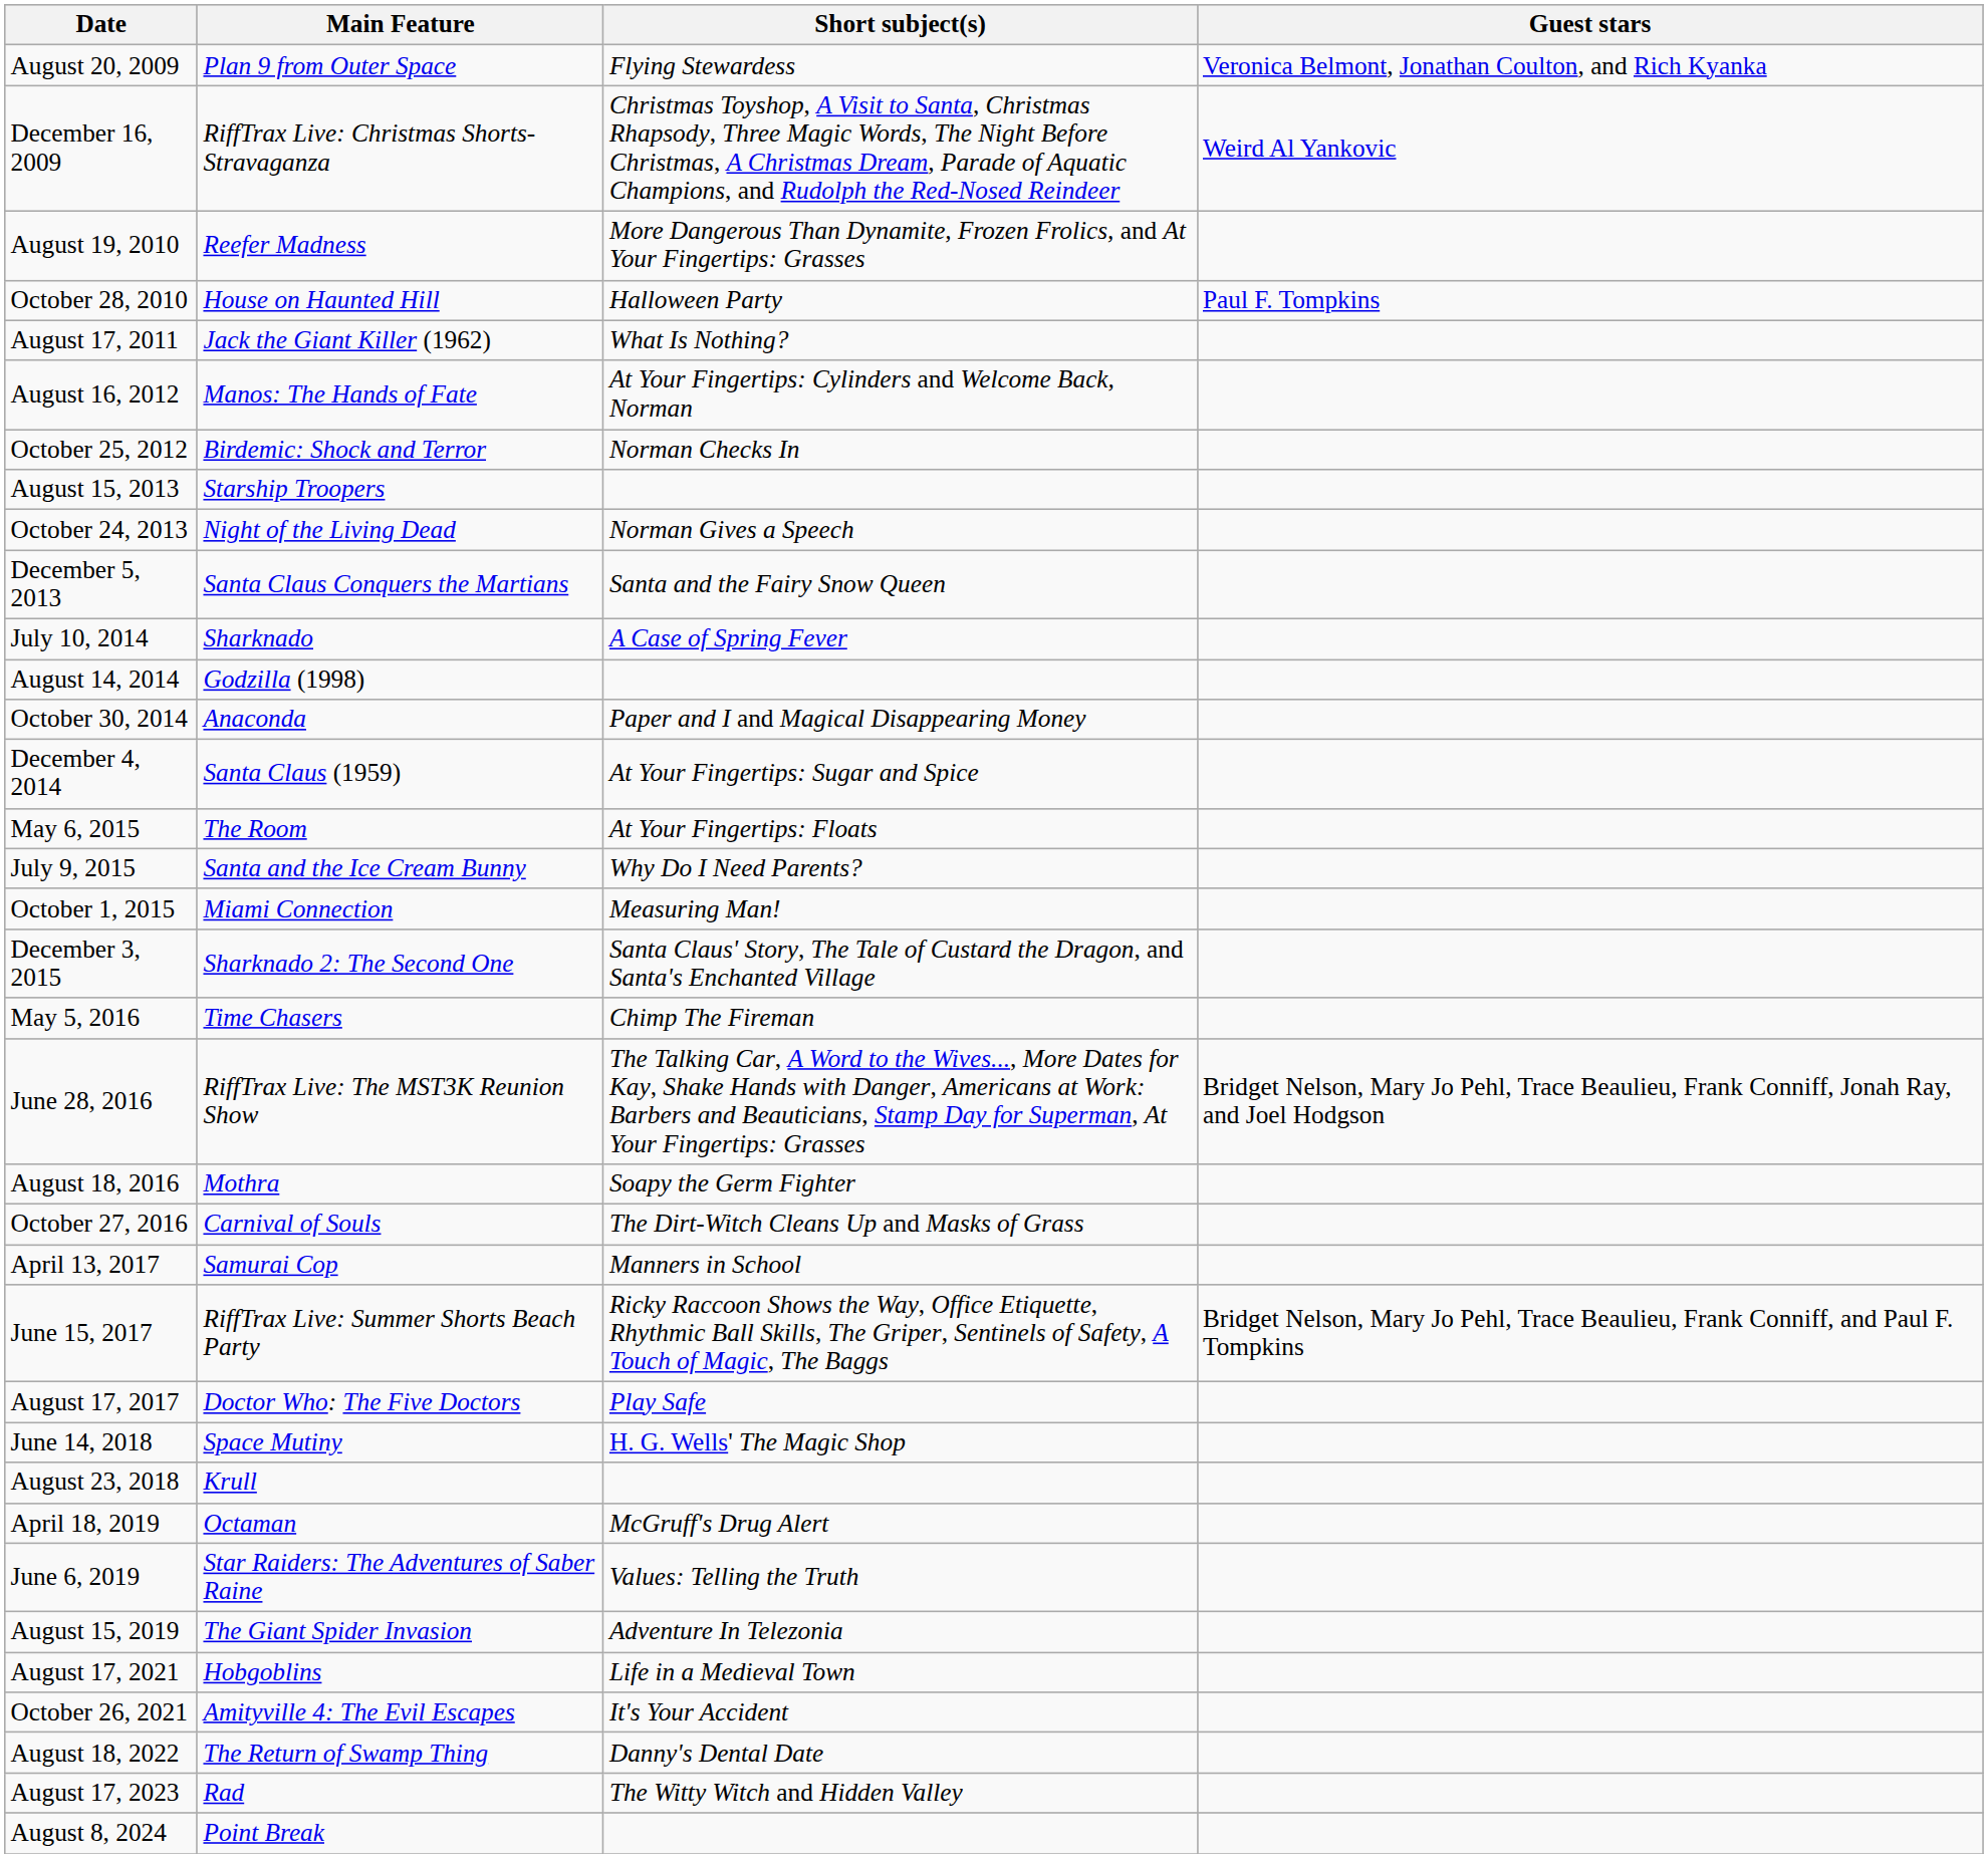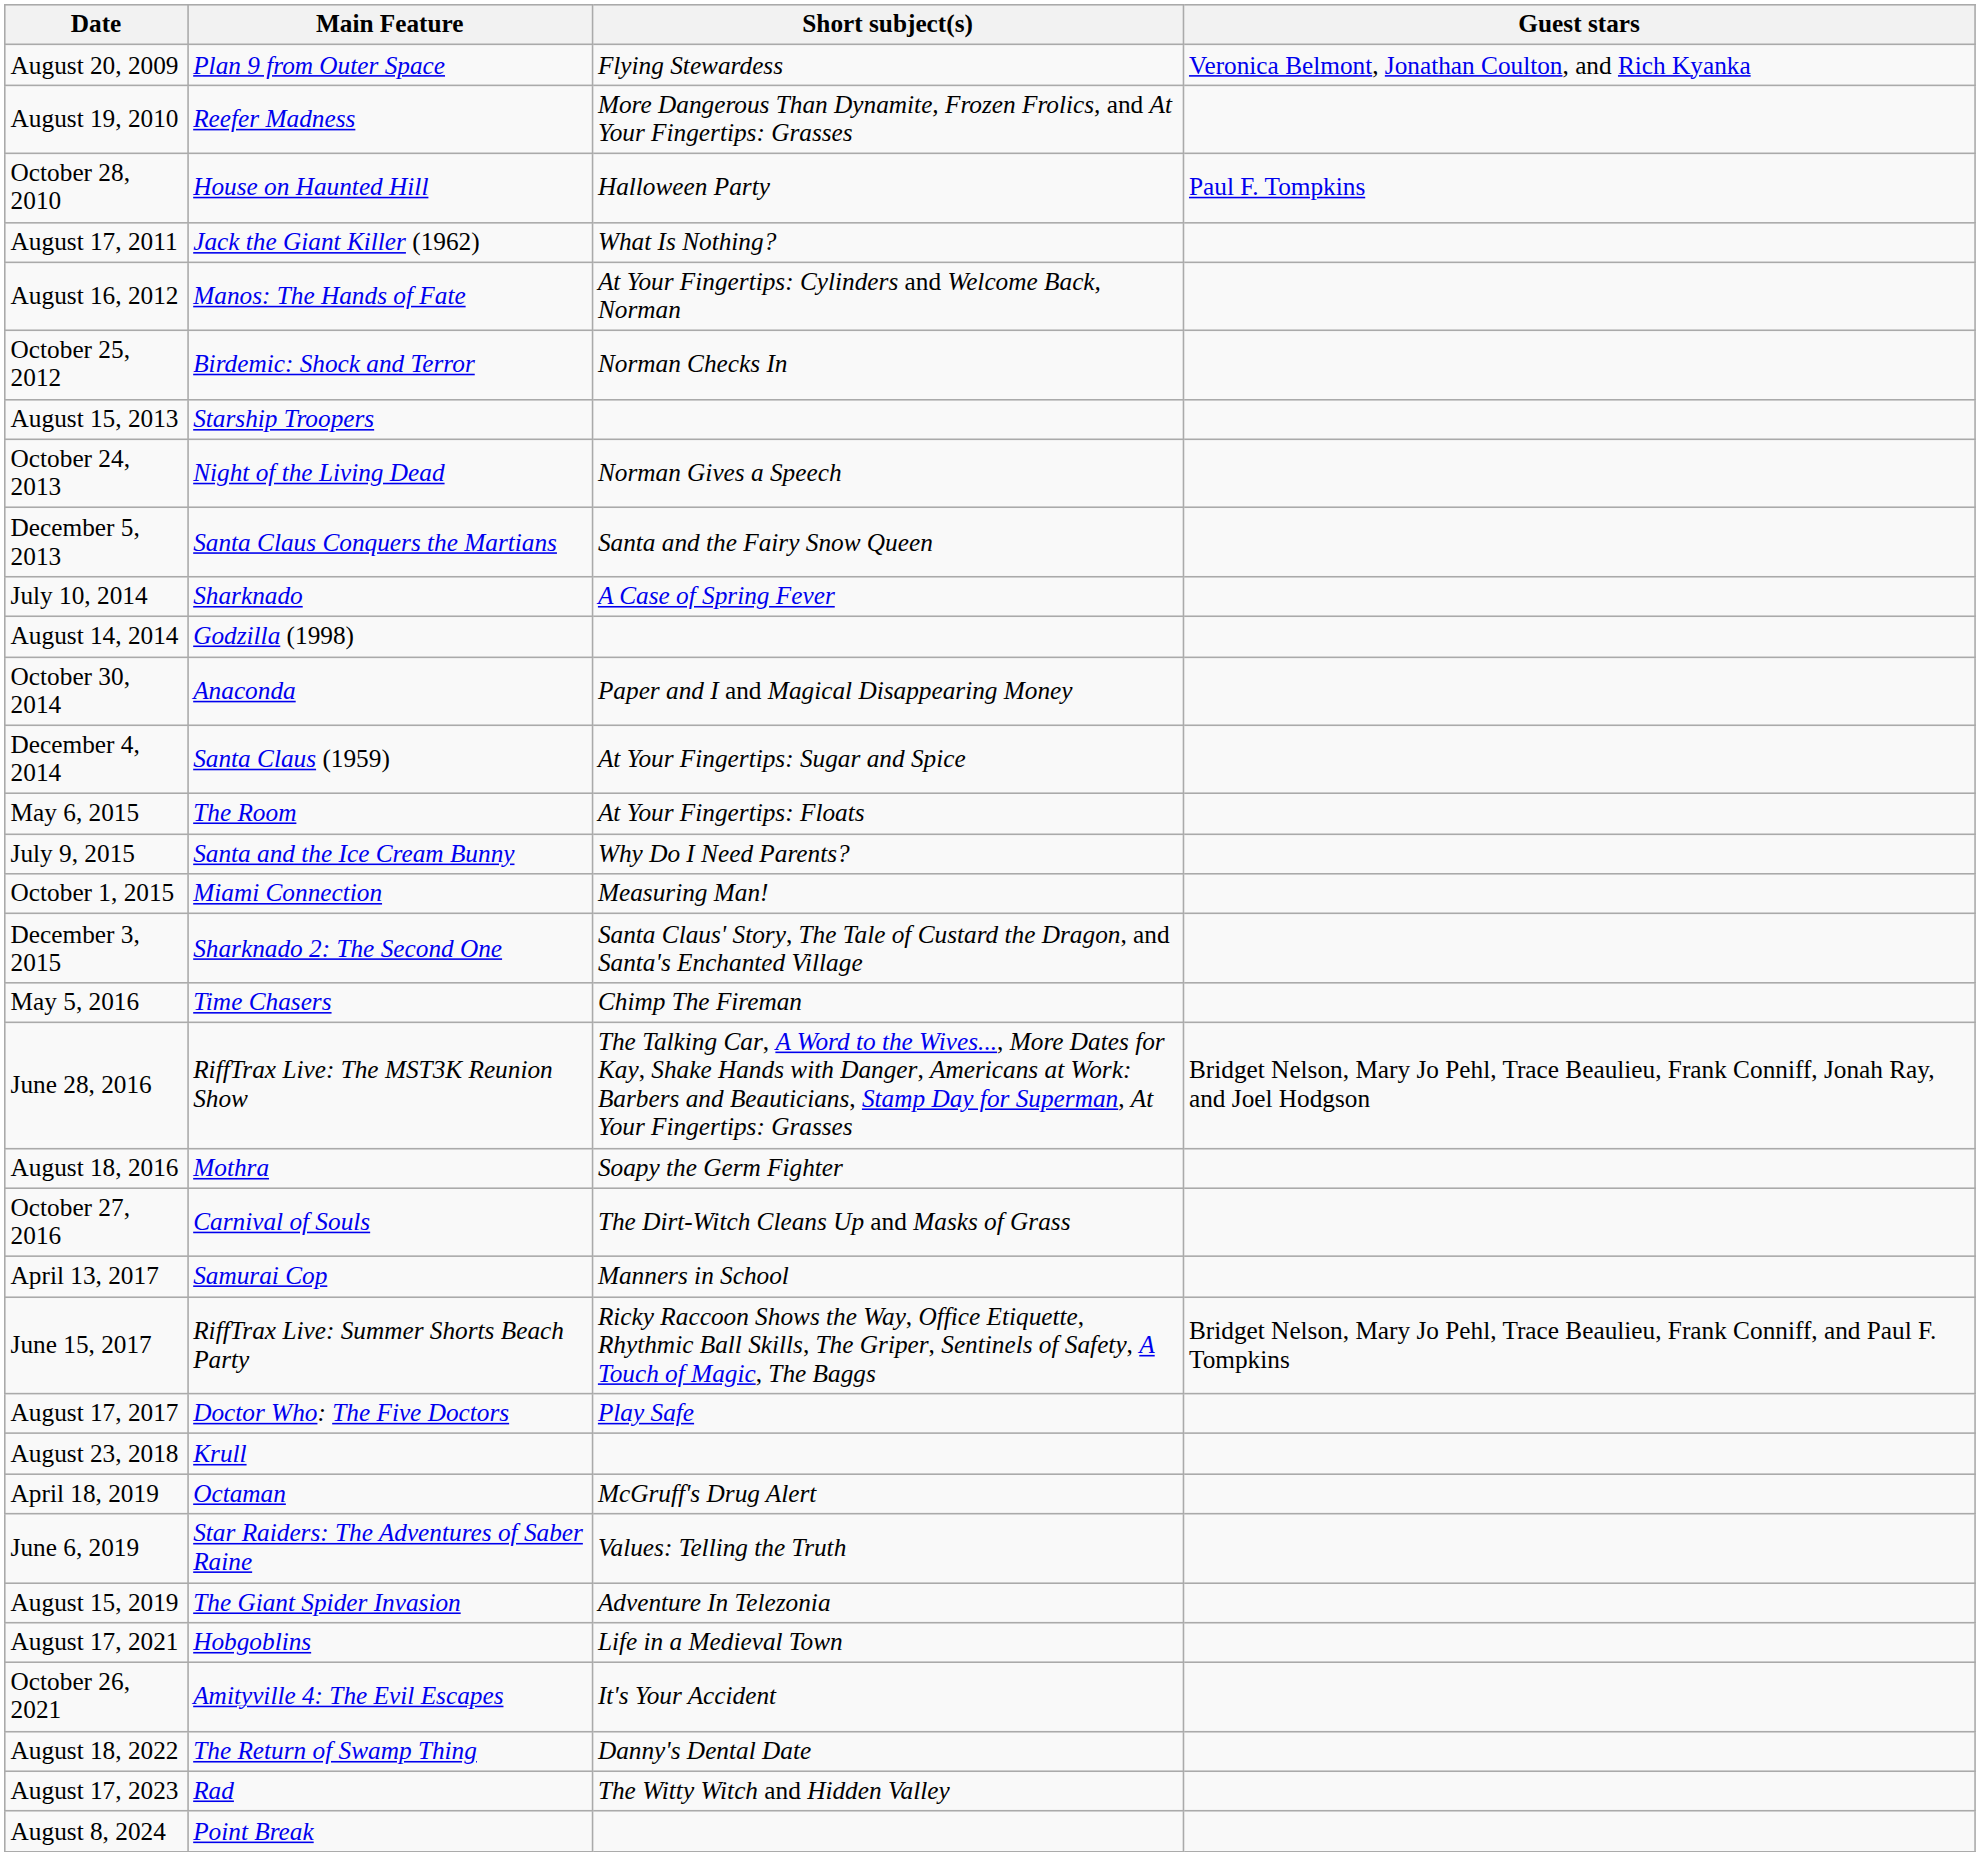- row: December 16, 2009 | RiffTrax Live: Christmas Shorts-Stravaganza | Christmas Toyshop, A Visit to Santa, Christmas Rhapsody, Three Magic Words, The Night Before Christmas, A Christmas Dream, Parade of Aquatic Champions, and Rudolph the Red-Nosed Reindeer | Weird Al Yankovic
- row: June 14, 2018 | Space Mutiny | H. G. Wells' The Magic Shop
